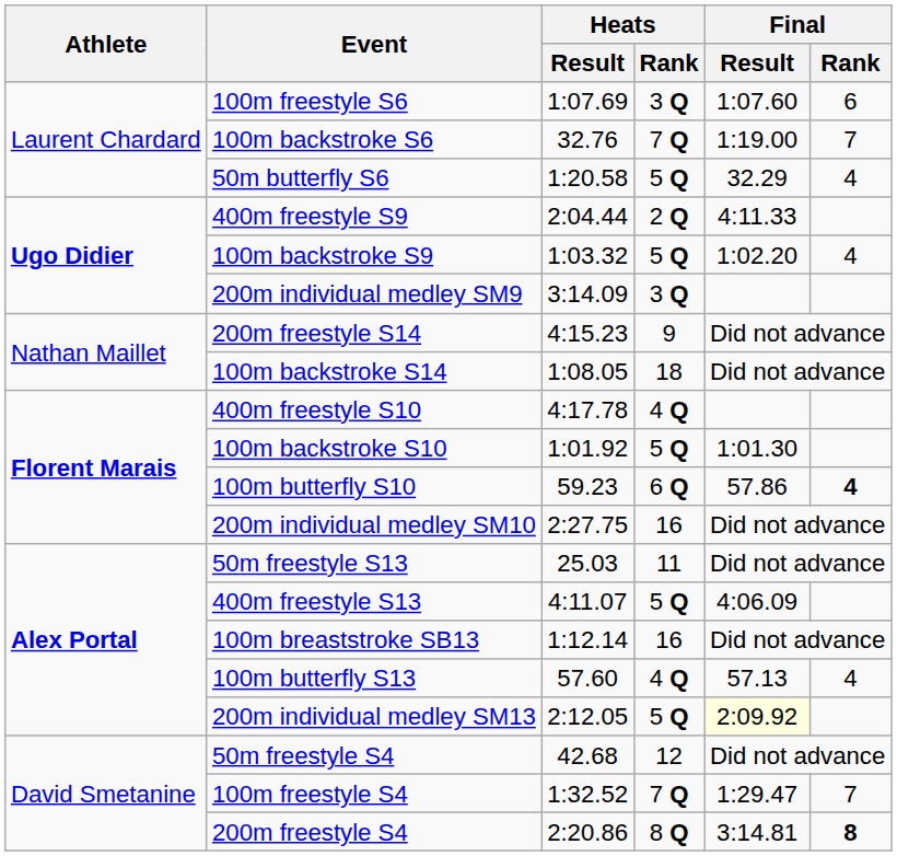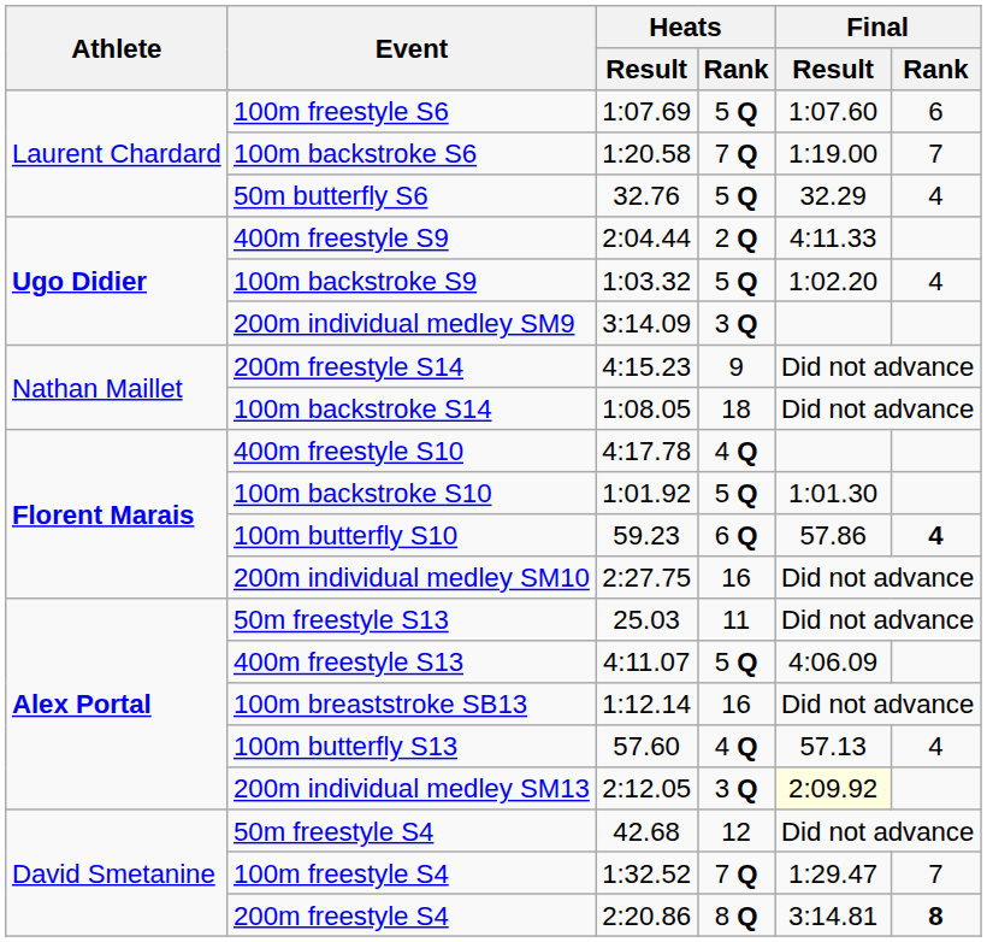100m freestyle S6 | Heats / Rank: 3 Q -> 5 Q
100m backstroke S6 | Heats / Result: 32.76 -> 1:20.58
50m butterfly S6 | Heats / Result: 1:20.58 -> 32.76
200m individual medley SM13 | Heats / Rank: 5 Q -> 3 Q
